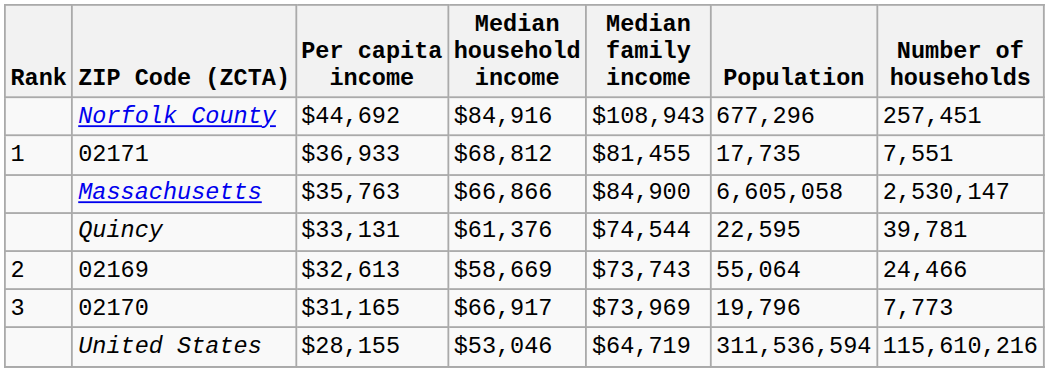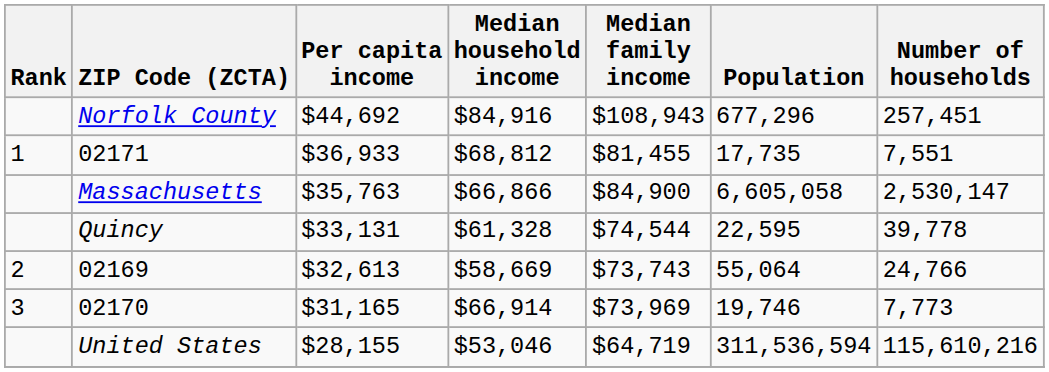Quincy | Median household income: $61,376 -> $61,328
Quincy | Number of households: 39,781 -> 39,778
02169 | Number of households: 24,466 -> 24,766
02170 | Median household income: $66,917 -> $66,914
02170 | Population: 19,796 -> 19,746
